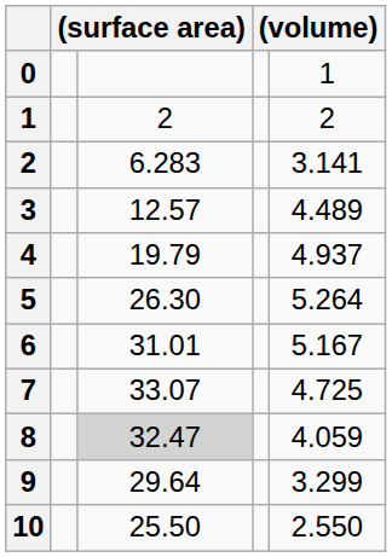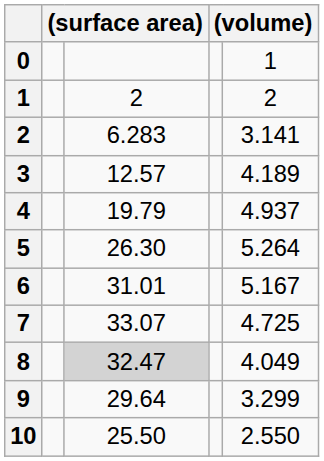3 | column 5: 4.489 -> 4.189
8 | column 5: 4.059 -> 4.049
